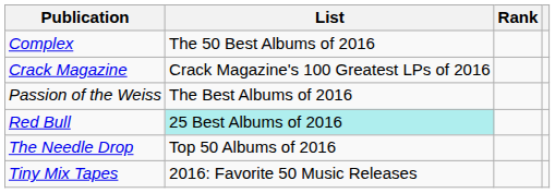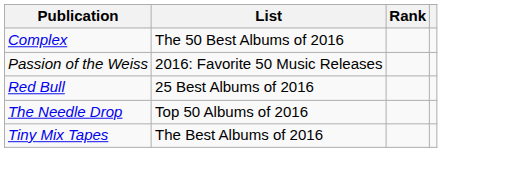- row: Crack Magazine | Crack Magazine's 100 Greatest LPs of 2016
Passion of the Weiss | List: The Best Albums of 2016 -> 2016: Favorite 50 Music Releases
Red Bull | List: paleturquoise background -> no background
Tiny Mix Tapes | List: 2016: Favorite 50 Music Releases -> The Best Albums of 2016
